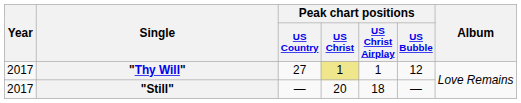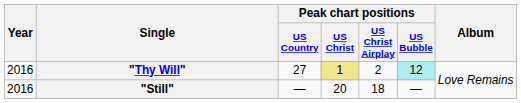"Thy Will" | Year: 2017 -> 2016
"Thy Will" | Peak chart positions / US Christ Airplay: 1 -> 2
"Thy Will" | Peak chart positions / US Bubble: no background -> paleturquoise background
"Still" | Year: 2017 -> 2016
